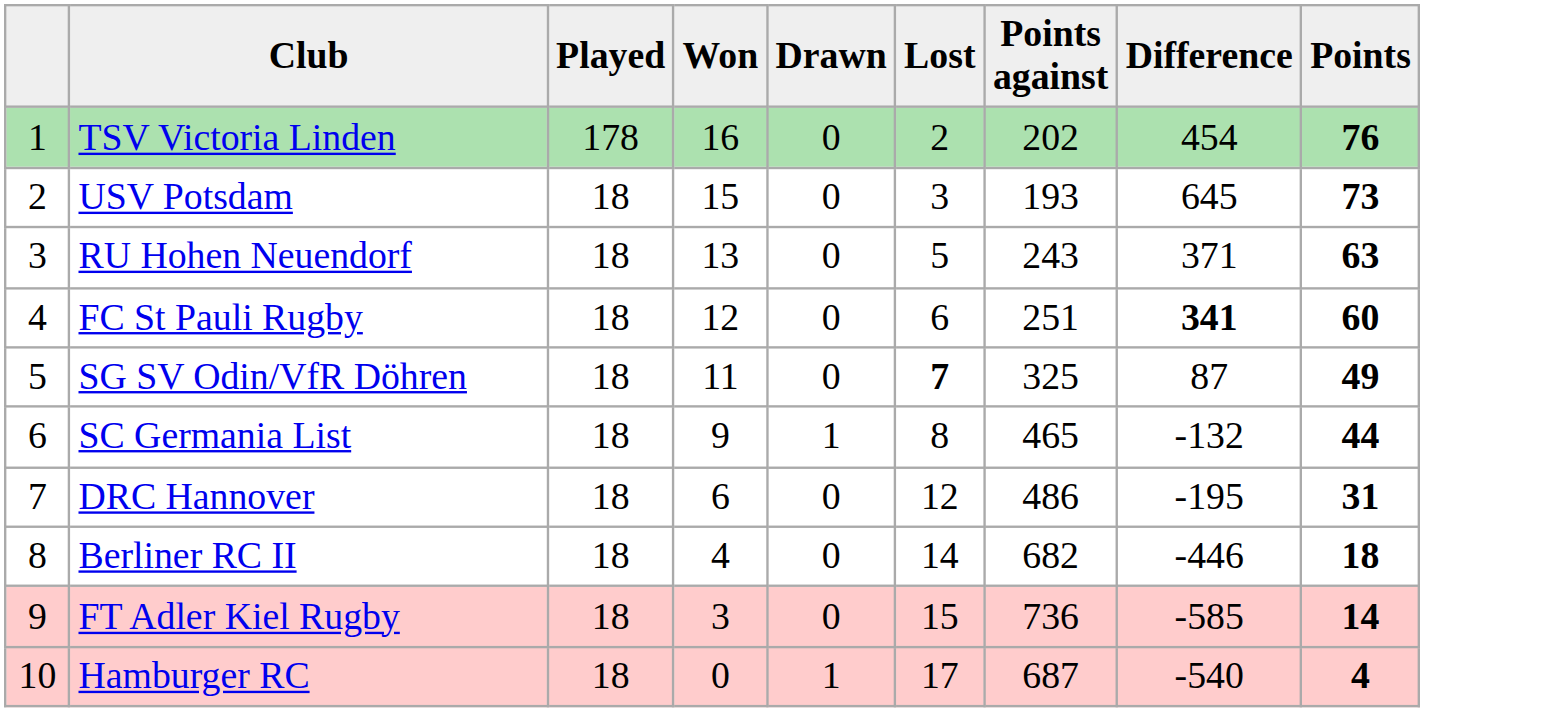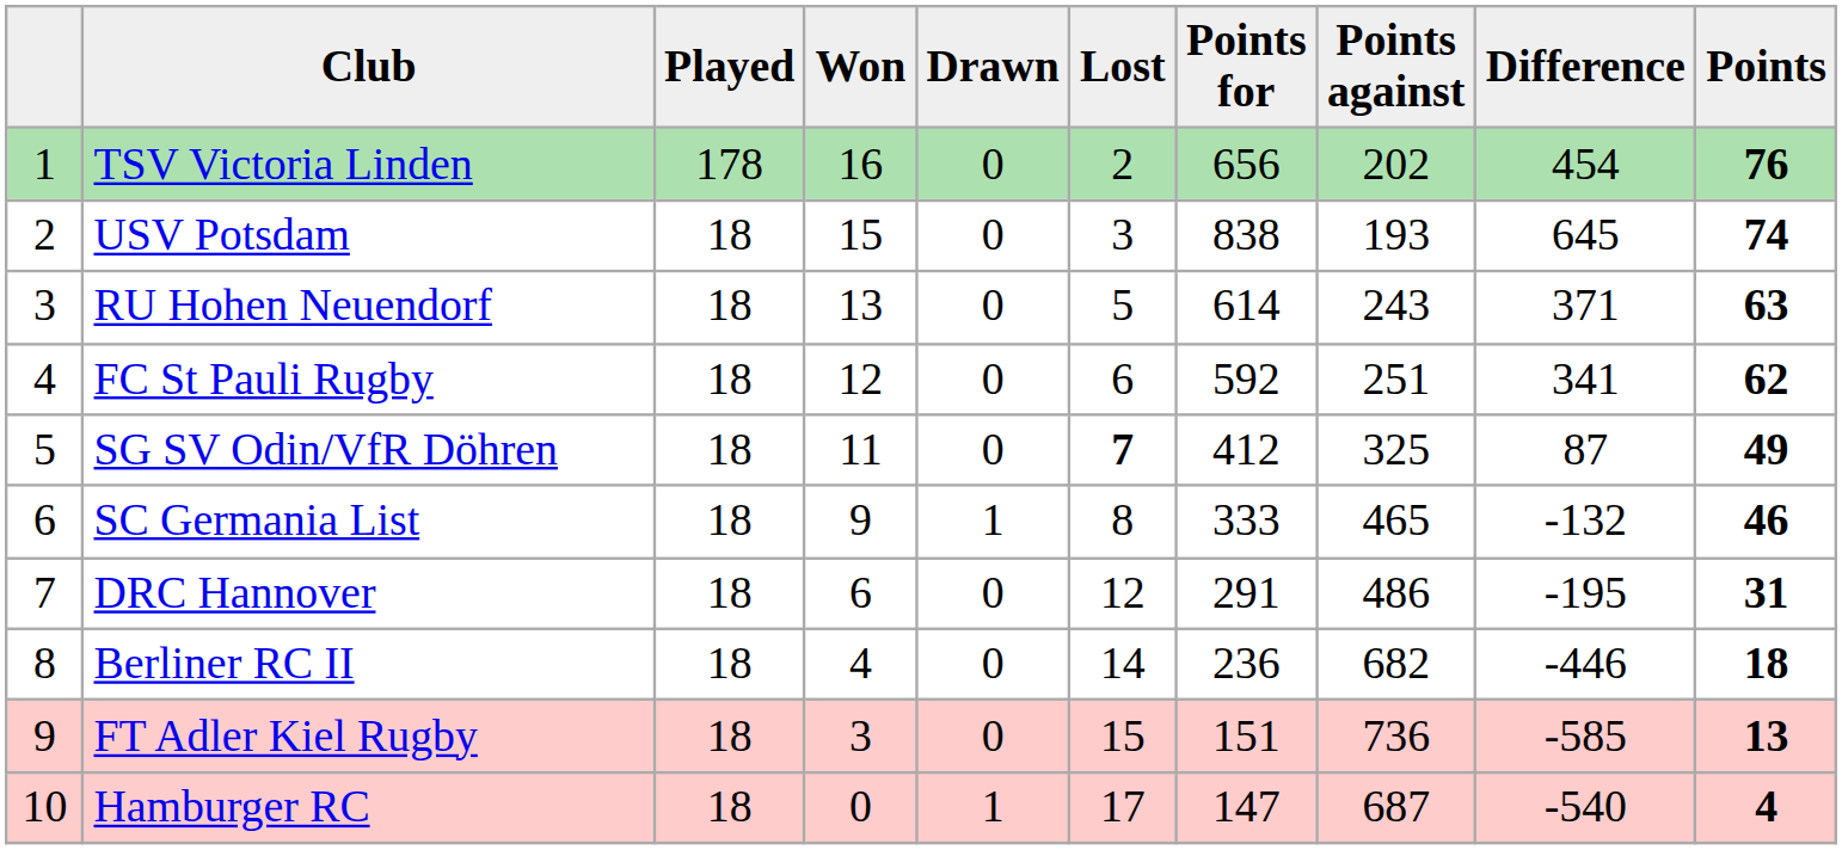+ column: Points for | 656 | 838 | 614 | 592 | 412 | 333 | 291 | 236 | 151 | 147
USV Potsdam | Points: 73 -> 74
FC St Pauli Rugby | Difference: bold -> normal
FC St Pauli Rugby | Points: 60 -> 62
SC Germania List | Points: 44 -> 46
FT Adler Kiel Rugby | Points: 14 -> 13
